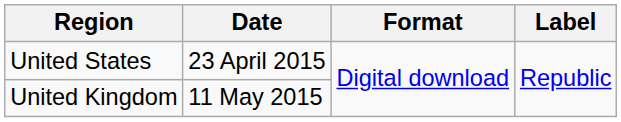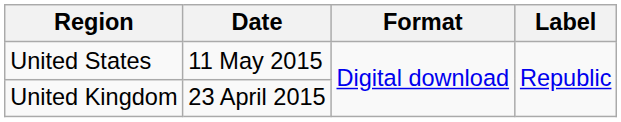United States | Date: 23 April 2015 -> 11 May 2015
United Kingdom | Date: 11 May 2015 -> 23 April 2015
